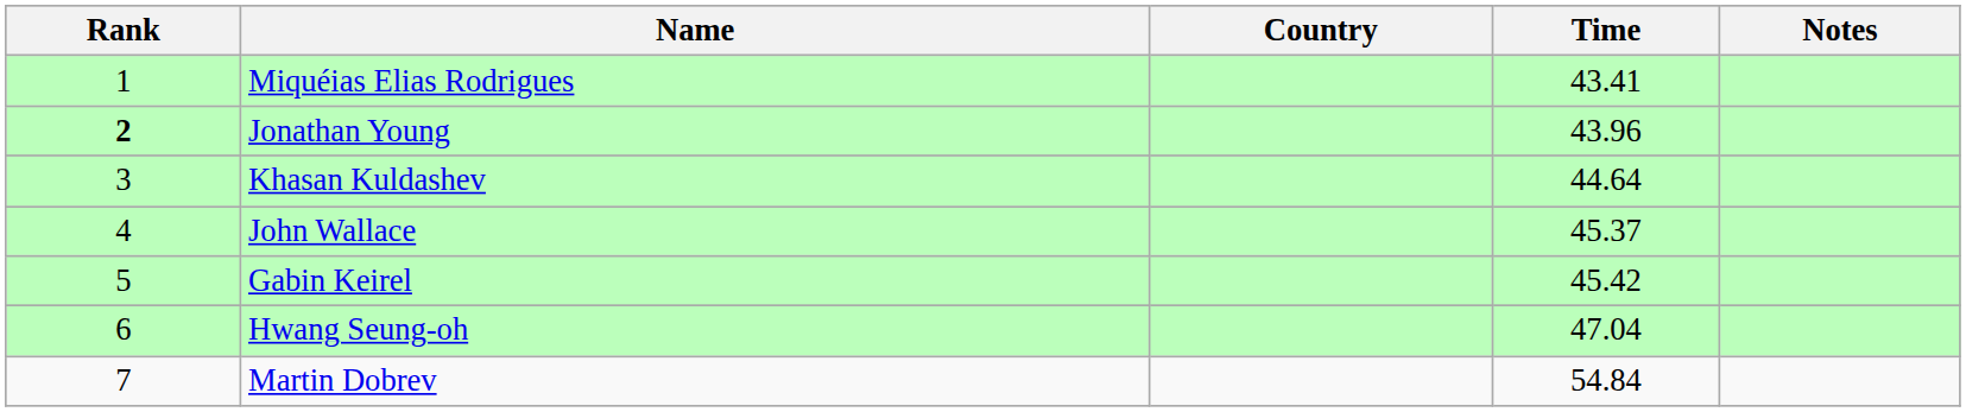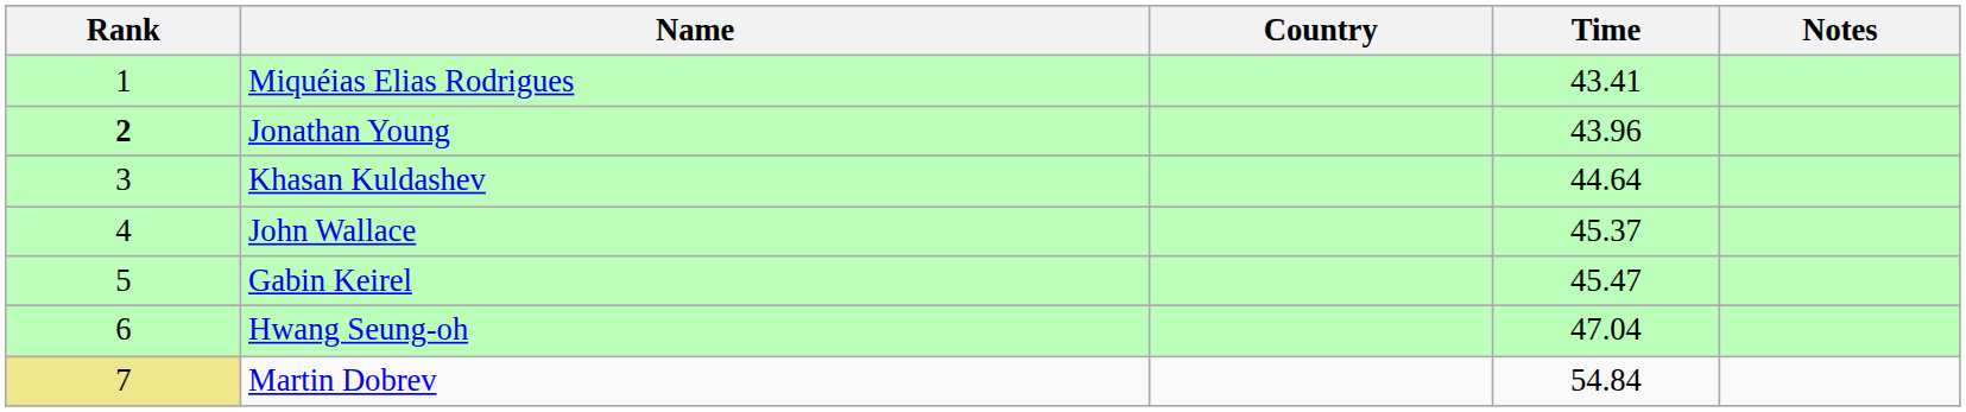Gabin Keirel | Time: 45.42 -> 45.47
Martin Dobrev | Rank: no background -> khaki background
